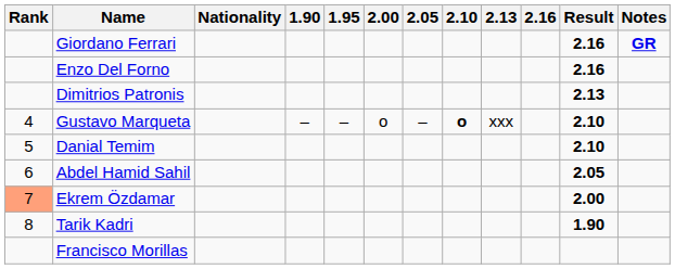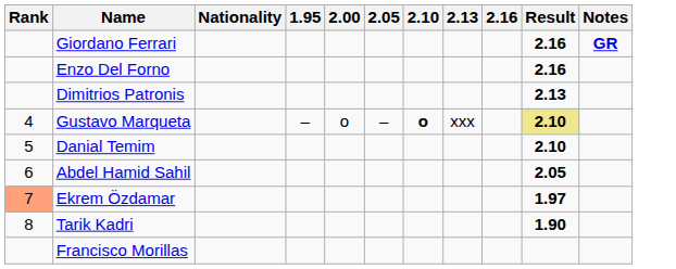- column: 1.90 | –
Gustavo Marqueta | Result: no background -> khaki background
Ekrem Özdamar | Result: 2.00 -> 1.97
